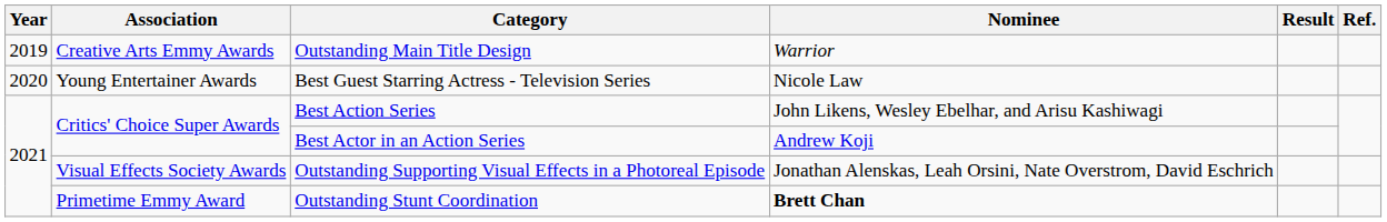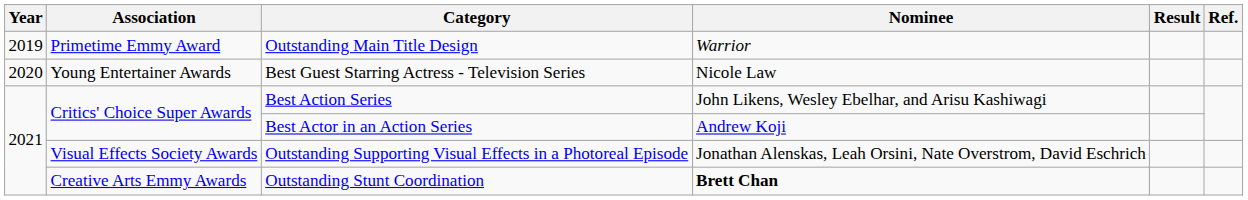Outstanding Main Title Design | Association: Creative Arts Emmy Awards -> Primetime Emmy Award
Outstanding Stunt Coordination | Association: Primetime Emmy Award -> Creative Arts Emmy Awards
